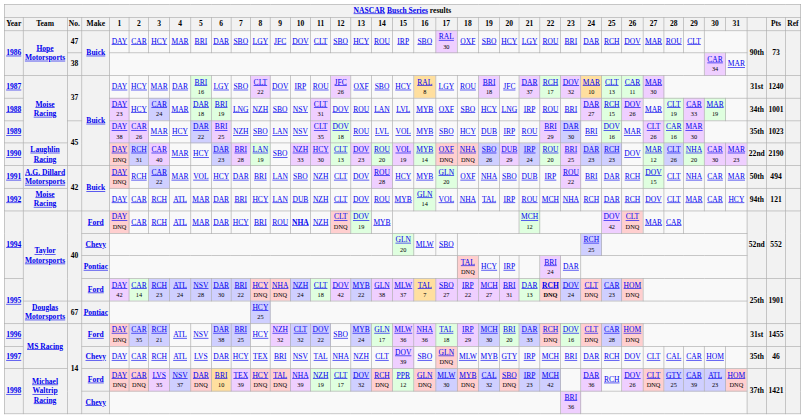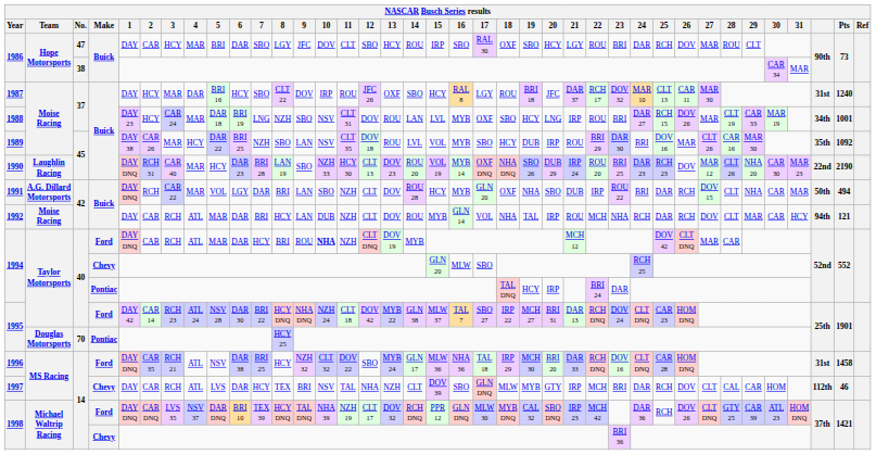1987 | 6: LGY -> HCY
1989 | Pts: 1023 -> 1092
1991 | 6: HCY -> LGY
1995 / Ford | 22: bold -> normal
1995 / Pontiac | No.: 67 -> 70
1996 | Pts: 1455 -> 1458
1997 | column 36: 35th -> 112th
